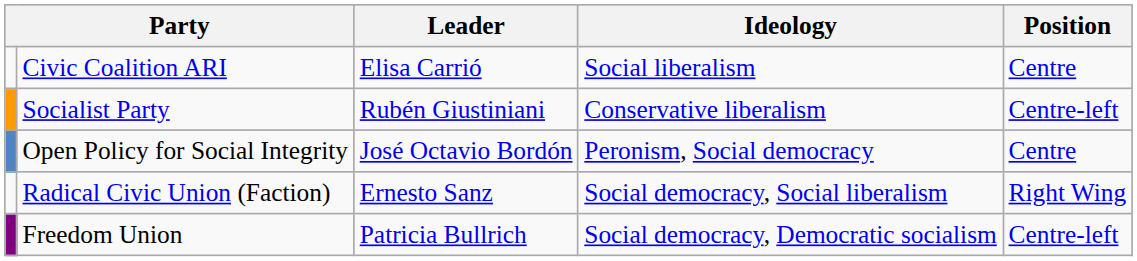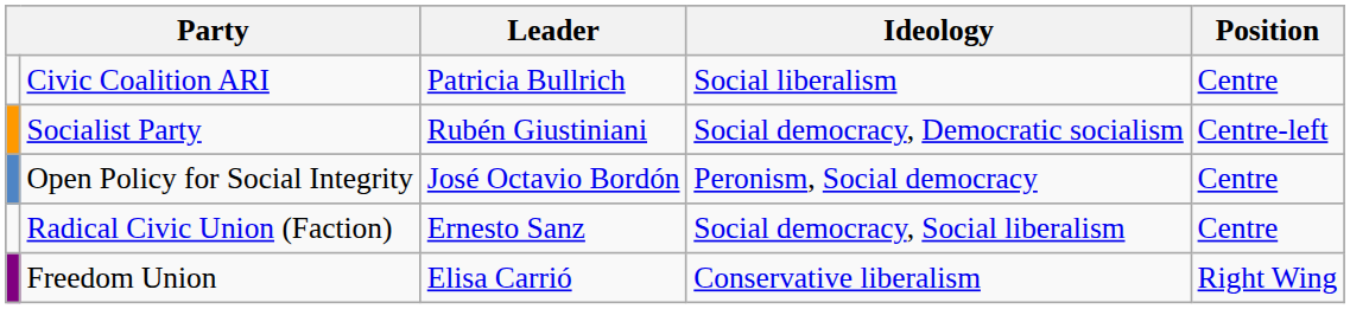Civic Coalition ARI | Leader: Elisa Carrió -> Patricia Bullrich
Socialist Party | Ideology: Conservative liberalism -> Social democracy, Democratic socialism
Radical Civic Union (Faction) | Position: Right Wing -> Centre
Freedom Union | Leader: Patricia Bullrich -> Elisa Carrió
Freedom Union | Ideology: Social democracy, Democratic socialism -> Conservative liberalism
Freedom Union | Position: Centre-left -> Right Wing
